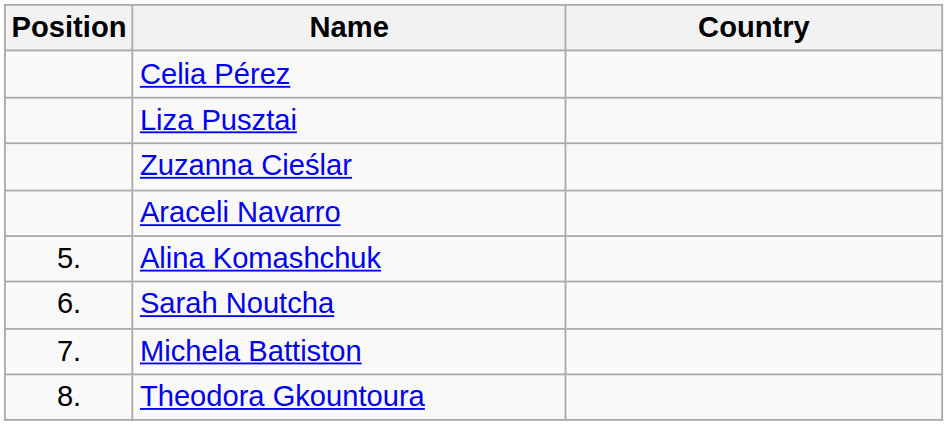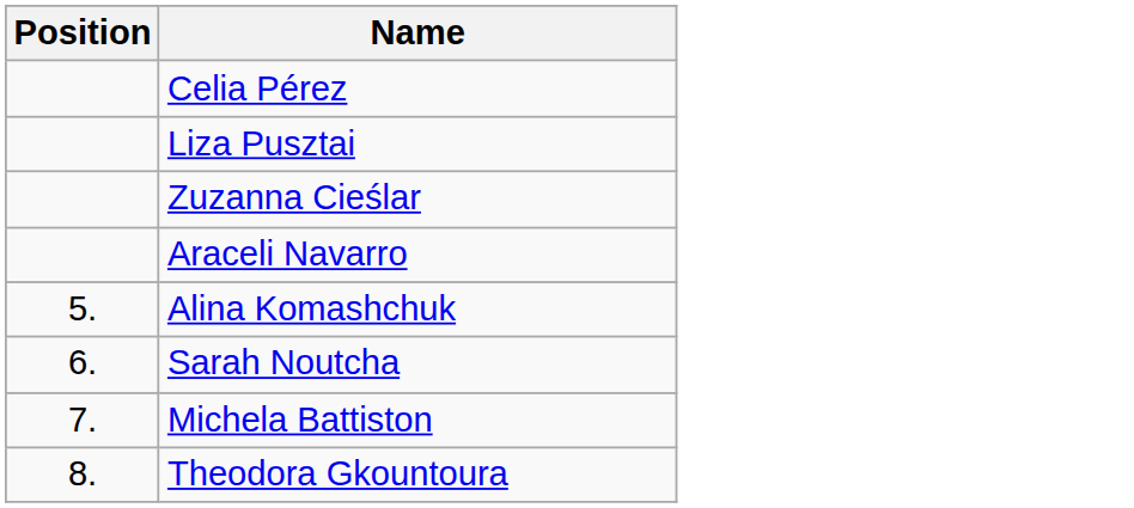- column: Country
